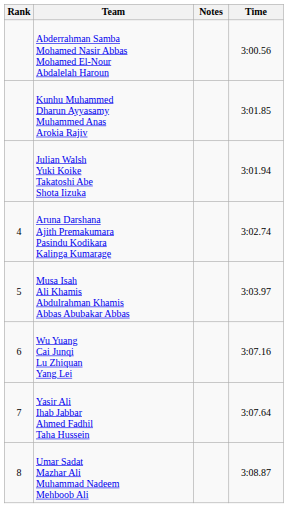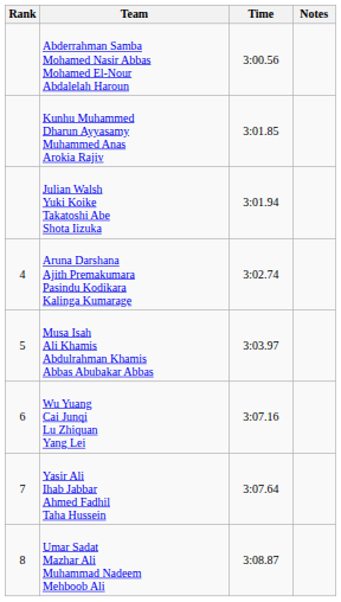columns swapped: Time <-> Notes
